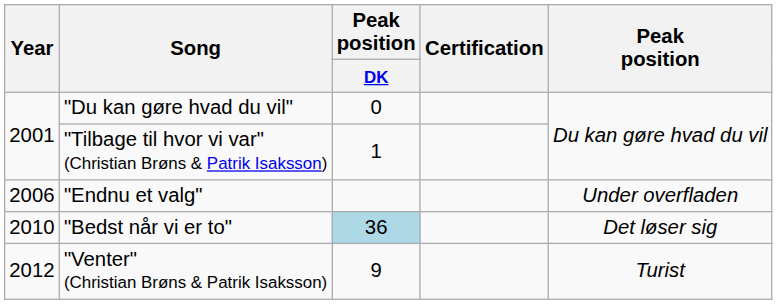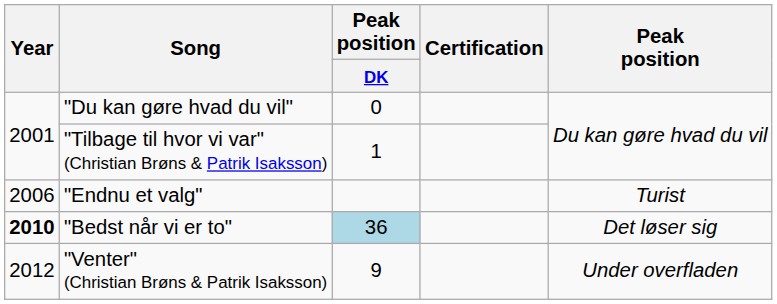"Endnu et valg" | Peak position: Under overfladen -> Turist
"Bedst når vi er to" | Year: normal -> bold
"Venter" (Christian Brøns & Patrik Isaksson) | Peak position: Turist -> Under overfladen
